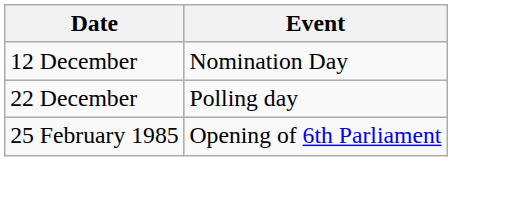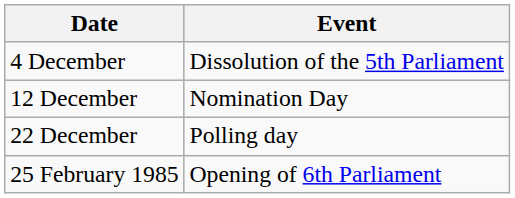+ row: 4 December | Dissolution of the 5th Parliament
